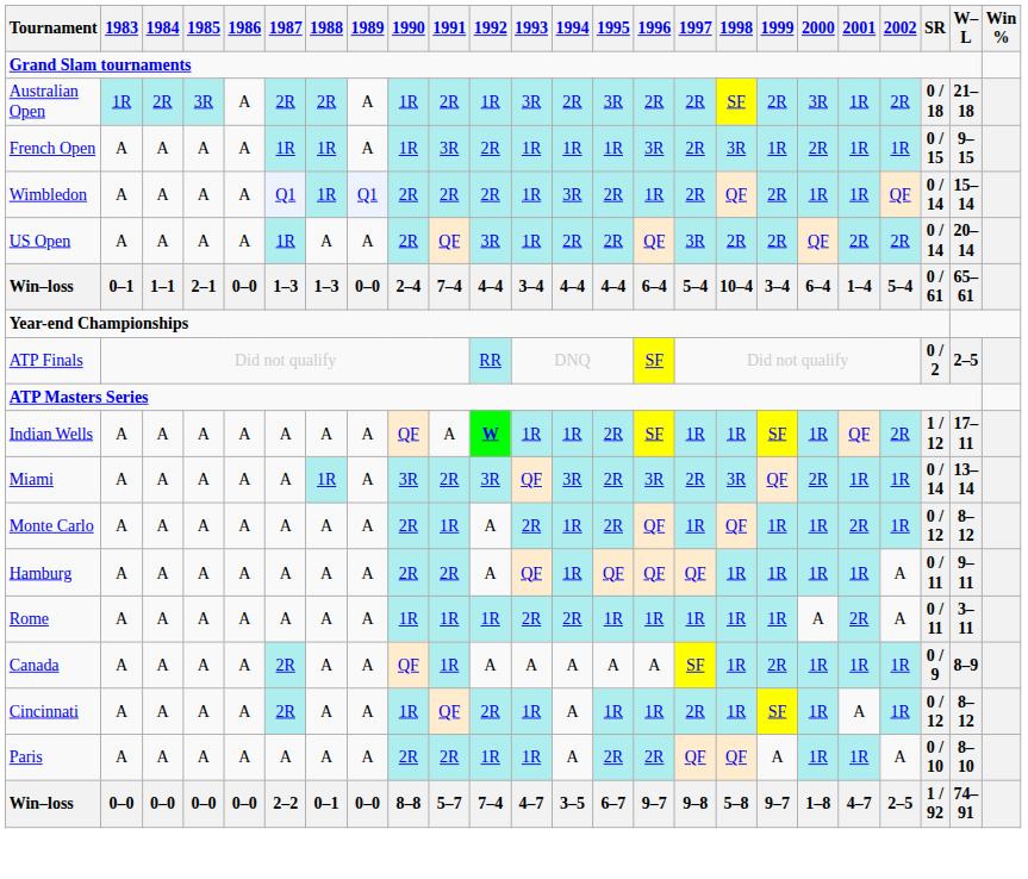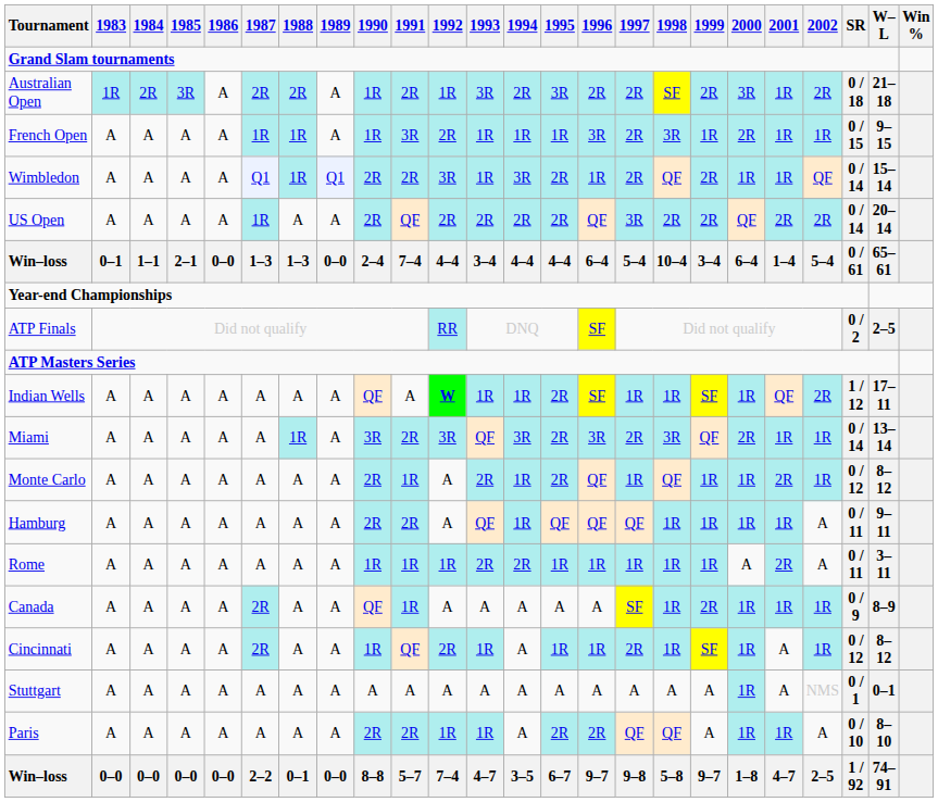Wimbledon | 1992: 2R -> 3R
US Open | 1992: 3R -> 2R
US Open | 1993: 1R -> 2R
+ row: Stuttgart | A | A | A | A | A | A | A | A | A | A | A | A | A | A | A | A | A | 1R | A | NMS | 0 / 1 | 0–1
